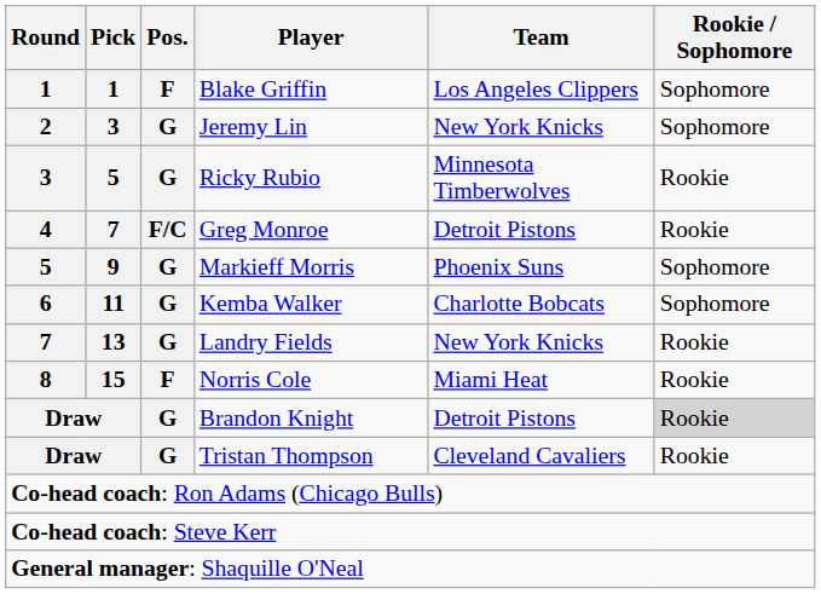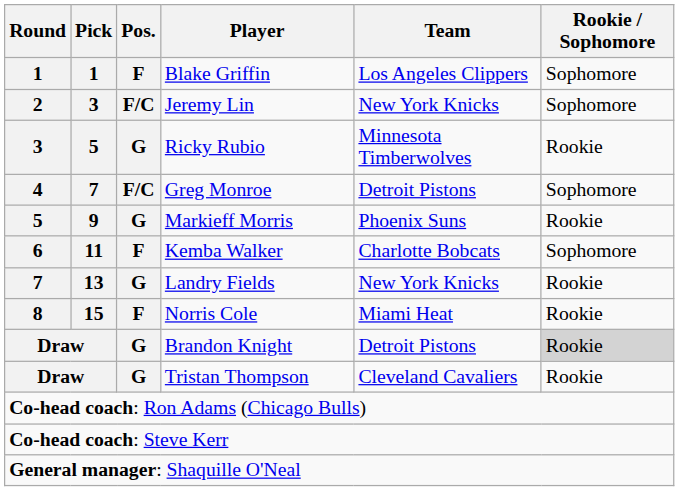Jeremy Lin | Pos.: G -> F/C
Greg Monroe | Rookie / Sophomore: Rookie -> Sophomore
Markieff Morris | Rookie / Sophomore: Sophomore -> Rookie
Kemba Walker | Pos.: G -> F
